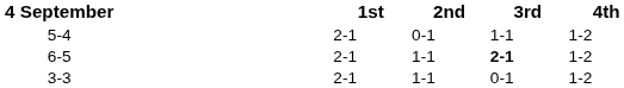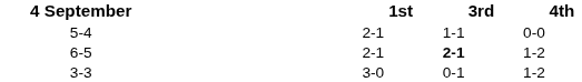- column: 2nd | 0-1 | 1-1 | 1-1
5-4 | 4th: 1-2 -> 0-0
3-3 | 1st: 2-1 -> 3-0
